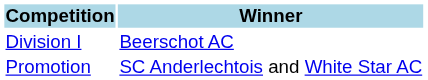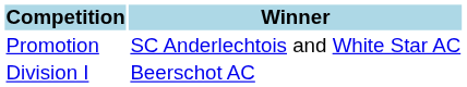rows swapped: Division I <-> Promotion
